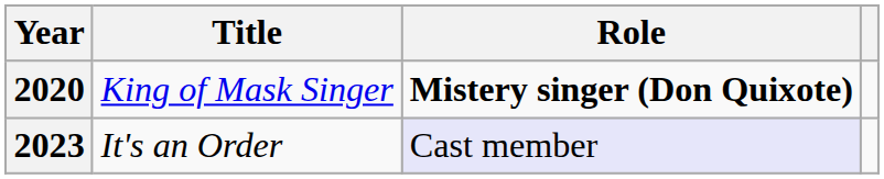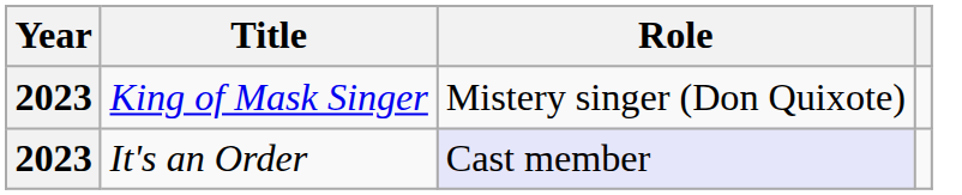King of Mask Singer | Year: 2020 -> 2023
King of Mask Singer | Role: bold -> normal
